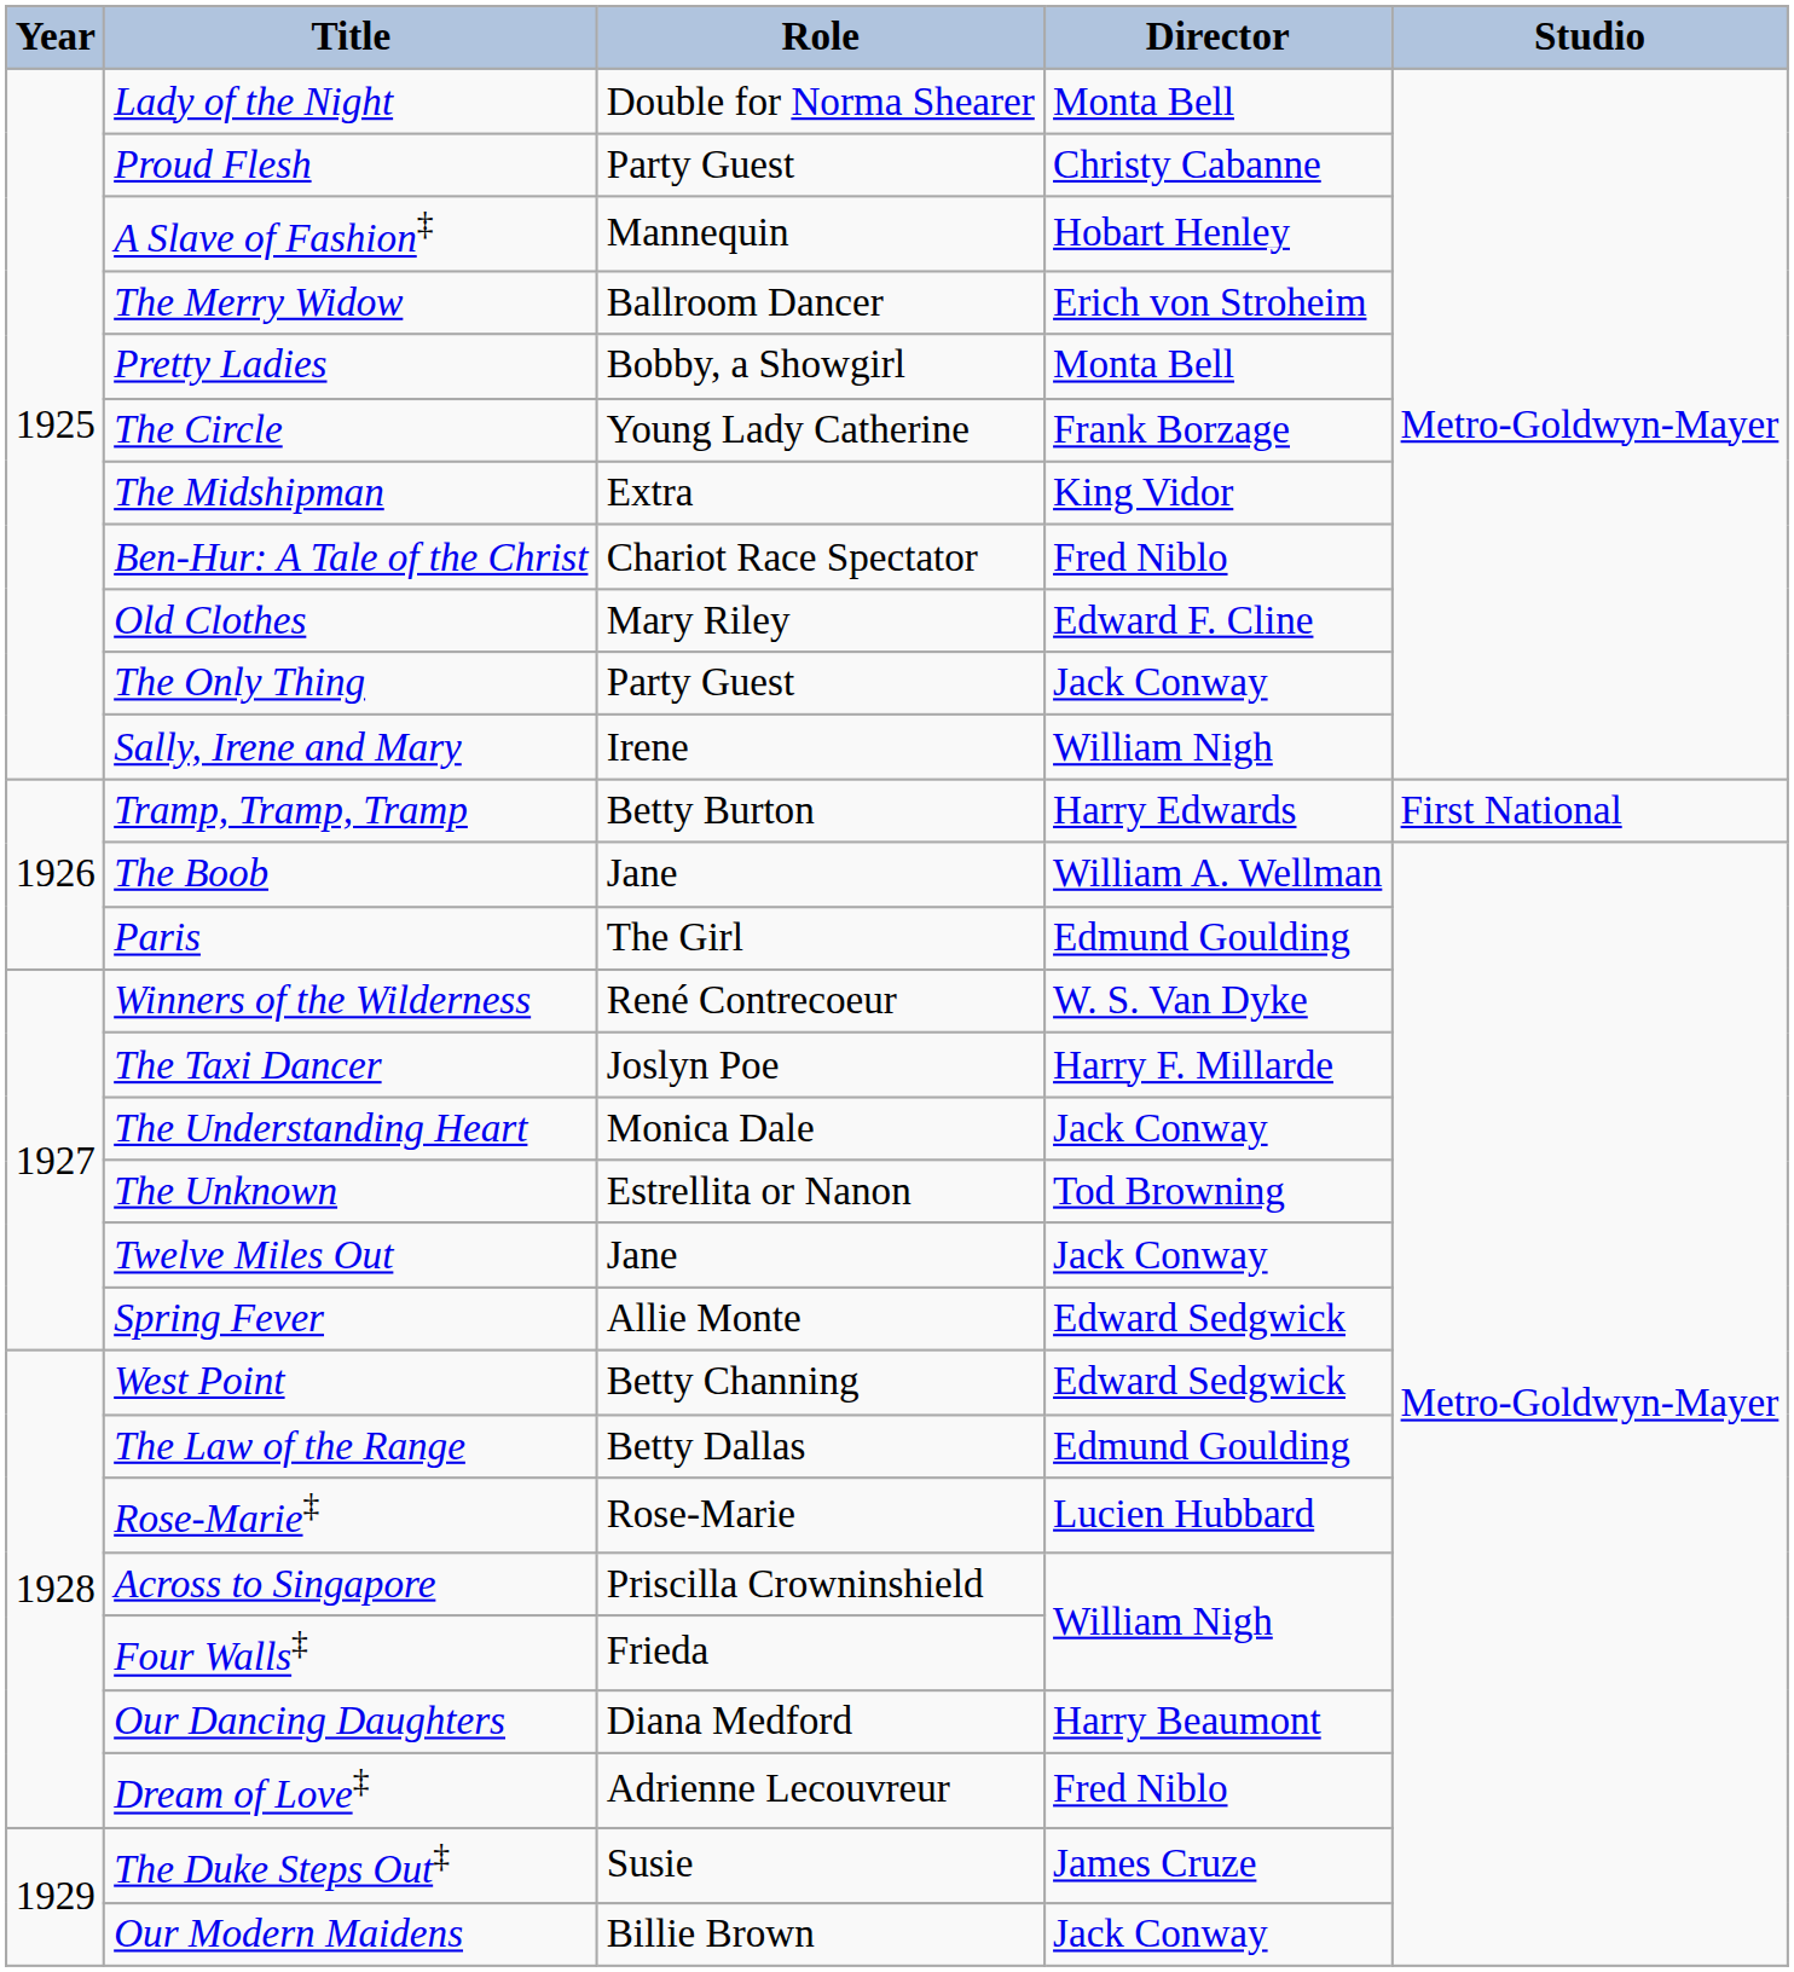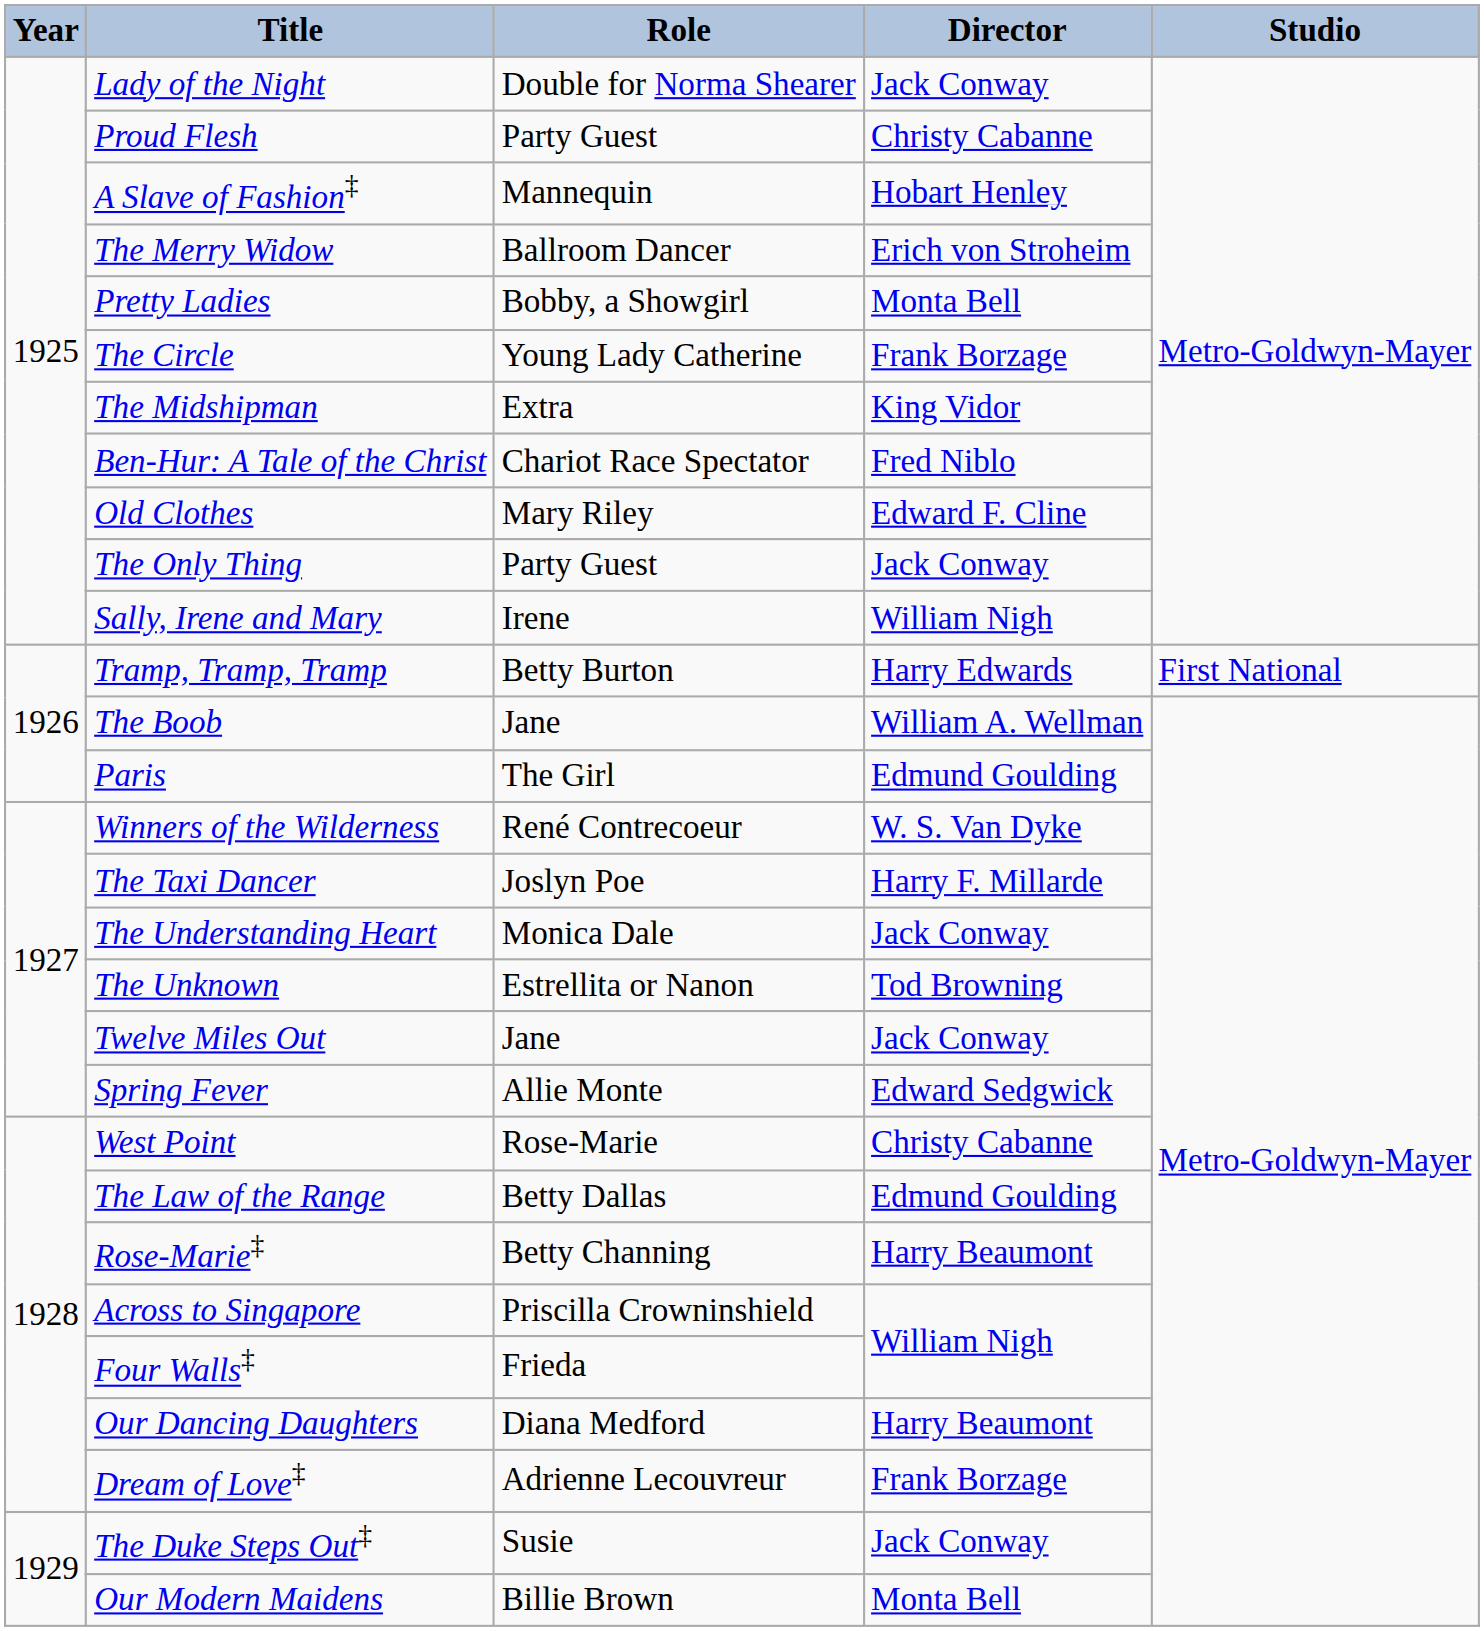Lady of the Night | Director: Monta Bell -> Jack Conway
West Point | Role: Betty Channing -> Rose-Marie
West Point | Director: Edward Sedgwick -> Christy Cabanne
Rose-Marie‡ | Role: Rose-Marie -> Betty Channing
Rose-Marie‡ | Director: Lucien Hubbard -> Harry Beaumont
Dream of Love‡ | Director: Fred Niblo -> Frank Borzage
The Duke Steps Out‡ | Director: James Cruze -> Jack Conway
Our Modern Maidens | Director: Jack Conway -> Monta Bell
